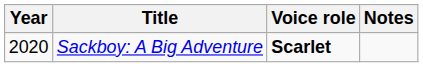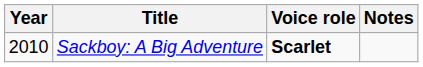Sackboy: A Big Adventure | Year: 2020 -> 2010
